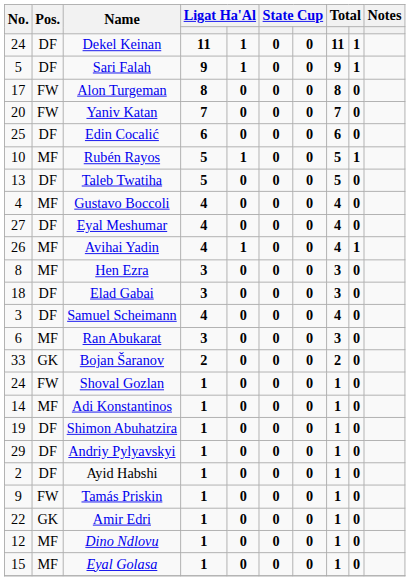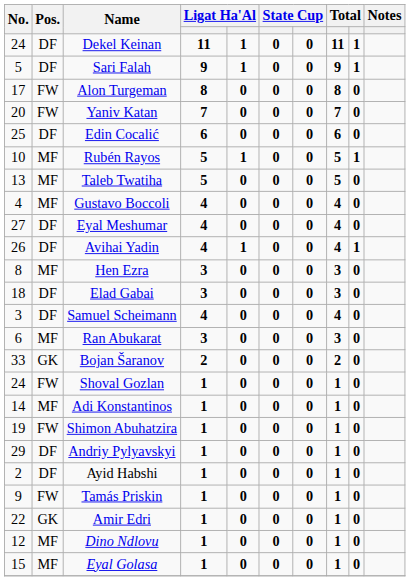Taleb Twatiha | Pos.: DF -> MF
Avihai Yadin | Pos.: MF -> DF
Shimon Abuhatzira | Pos.: DF -> FW
